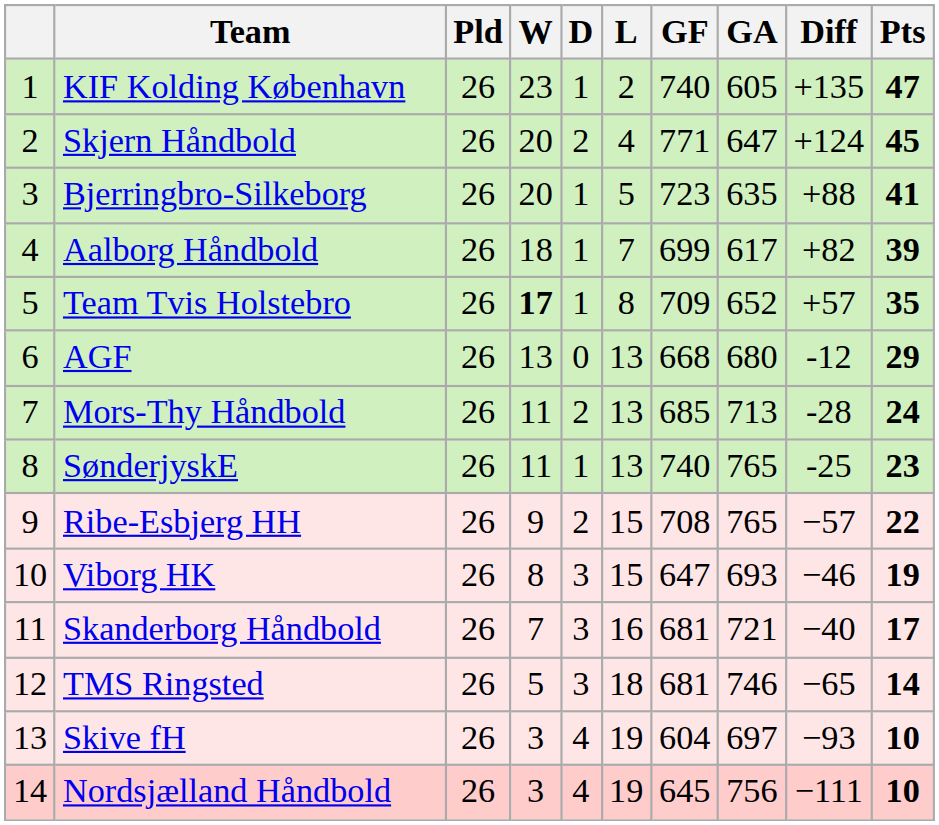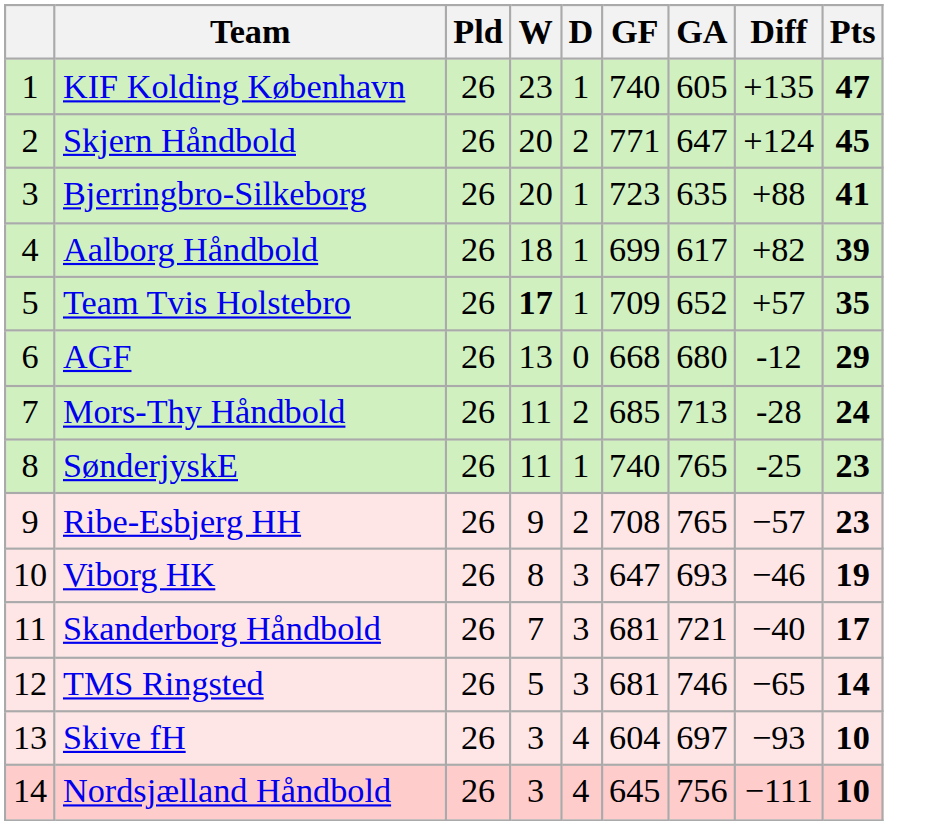- column: L | 2 | 4 | 5 | 7 | 8 | 13 | 13 | 13 | 15 | 15 | 16 | 18 | 19 | 19
Ribe-Esbjerg HH | Pts: 22 -> 23
